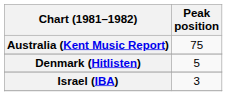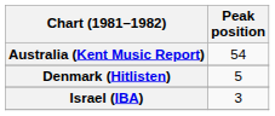Australia (Kent Music Report) | Peak position: 75 -> 54
